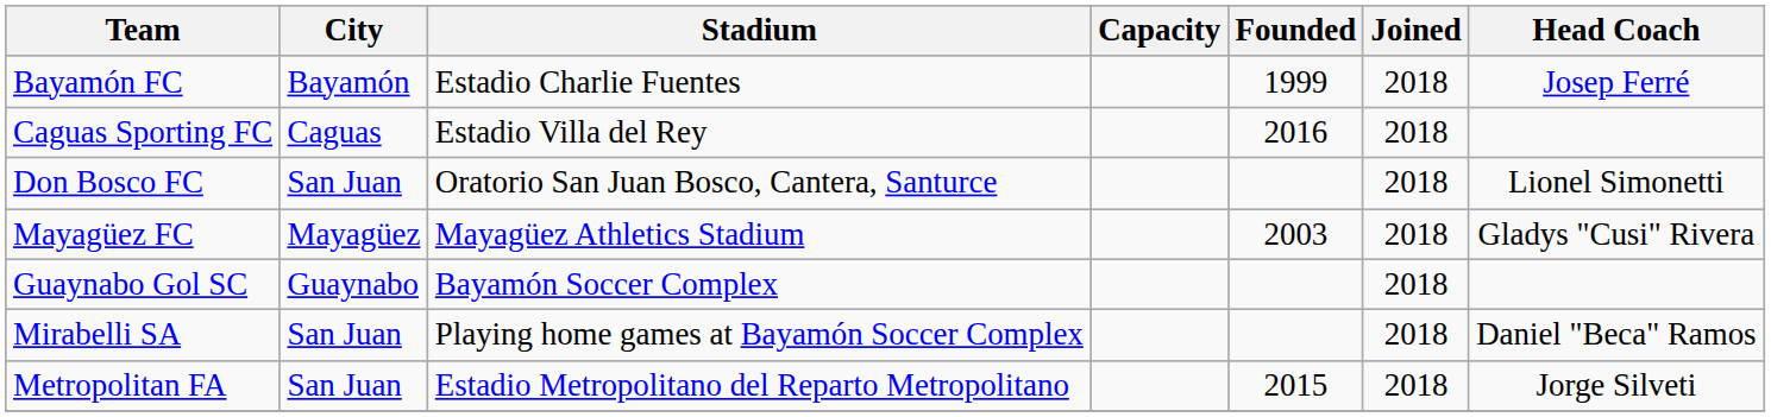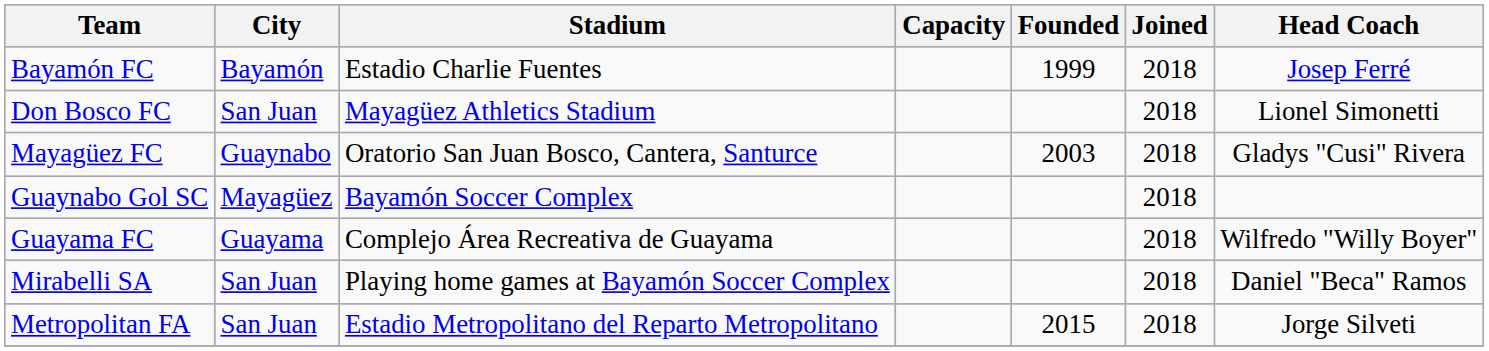- row: Caguas Sporting FC | Caguas | Estadio Villa del Rey | 2016 | 2018
Don Bosco FC | Stadium: Oratorio San Juan Bosco, Cantera, Santurce -> Mayagüez Athletics Stadium
Mayagüez FC | City: Mayagüez -> Guaynabo
Mayagüez FC | Stadium: Mayagüez Athletics Stadium -> Oratorio San Juan Bosco, Cantera, Santurce
Guaynabo Gol SC | City: Guaynabo -> Mayagüez
+ row: Guayama FC | Guayama | Complejo Área Recreativa de Guayama | 2018 | Wilfredo "Willy Boyer"
